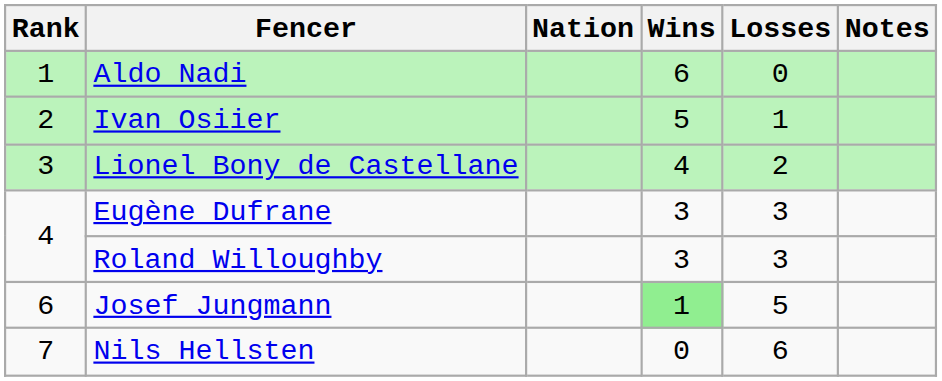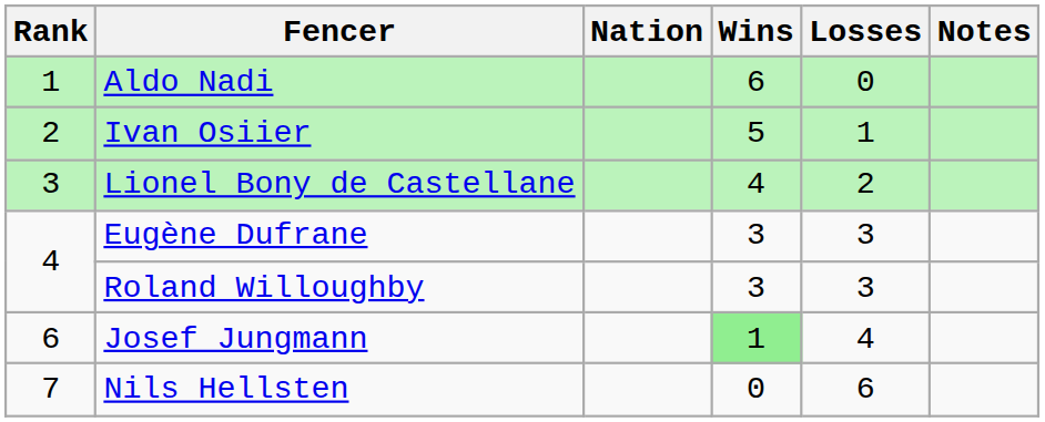Josef Jungmann | Losses: 5 -> 4
